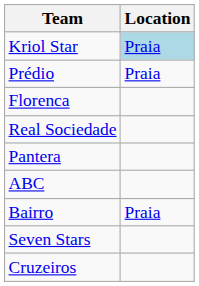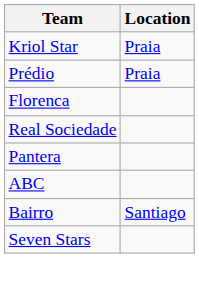Kriol Star | Location: lightblue background -> no background
Bairro | Location: Praia -> Santiago
- row: Cruzeiros
